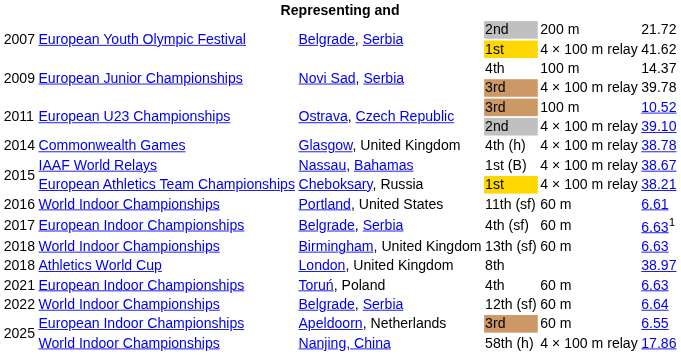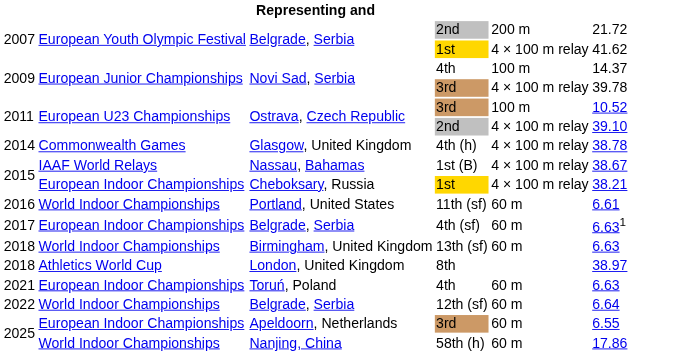Cheboksary, Russia | column 2: European Athletics Team Championships -> European Indoor Championships
Nanjing, China | column 5: 4 × 100 m relay -> 60 m
